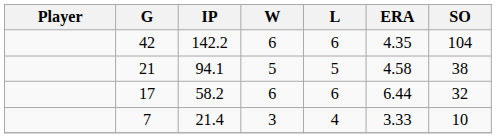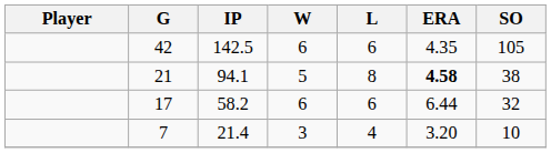42 | IP: 142.2 -> 142.5
42 | SO: 104 -> 105
21 | L: 5 -> 8
21 | ERA: normal -> bold
7 | ERA: 3.33 -> 3.20
